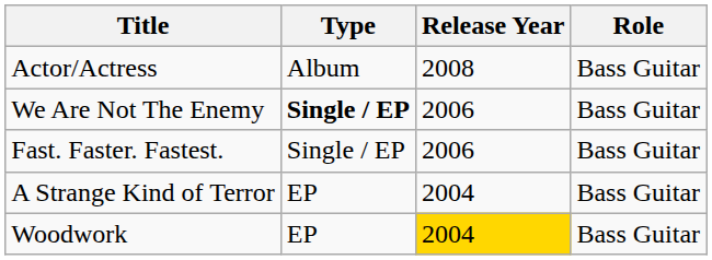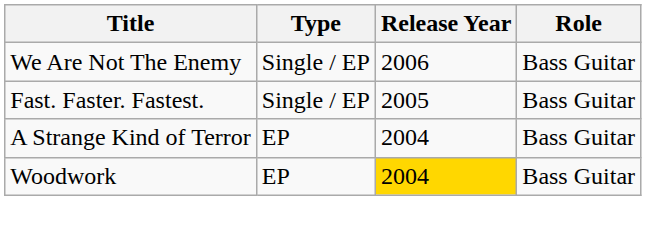- row: Actor/Actress | Album | 2008 | Bass Guitar
We Are Not The Enemy | Type: bold -> normal
Fast. Faster. Fastest. | Release Year: 2006 -> 2005
